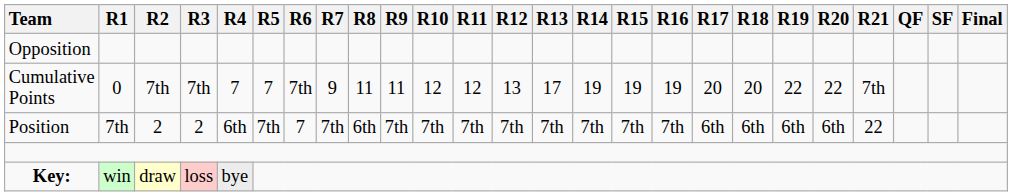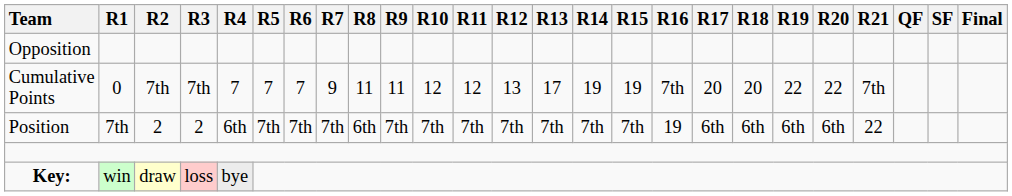Cumulative Points | R6: 7th -> 7
Cumulative Points | R16: 19 -> 7th
Position | R6: 7 -> 7th
Position | R16: 7th -> 19
